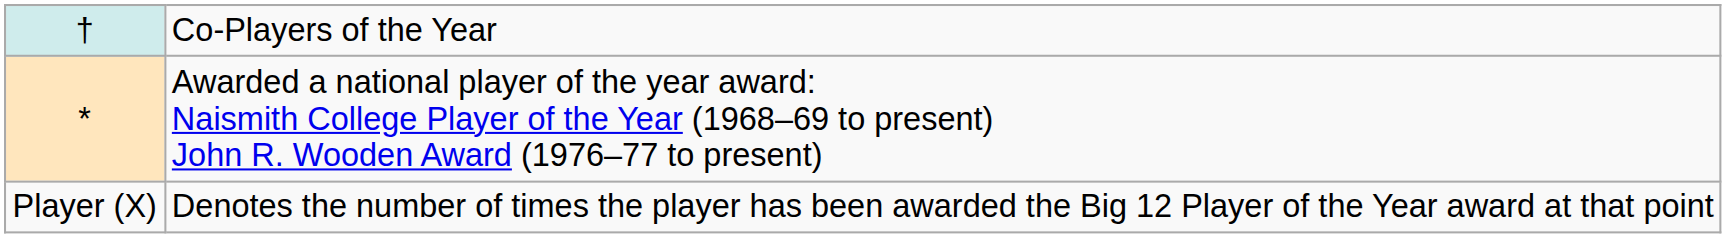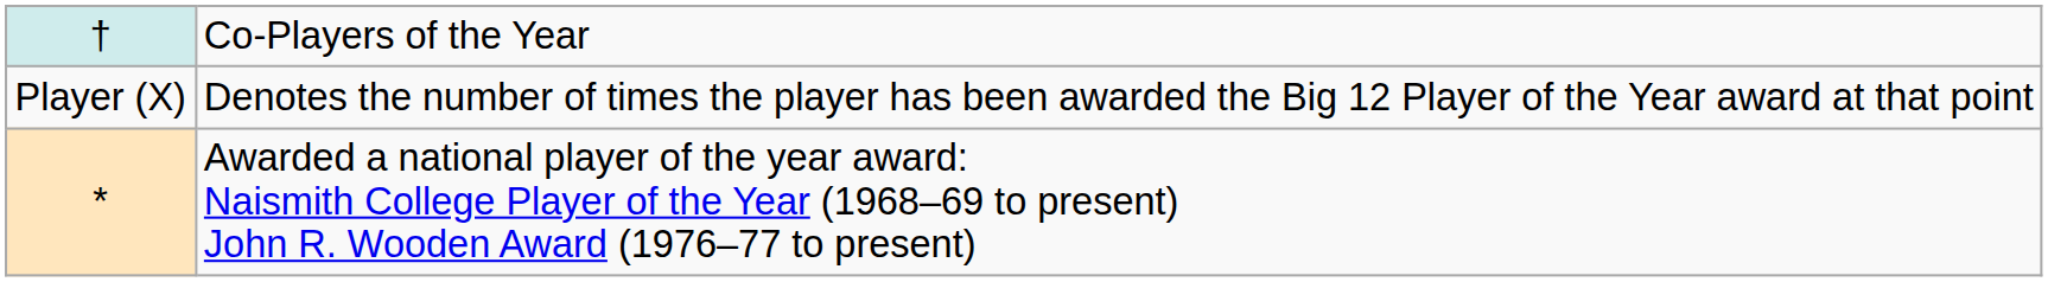rows swapped: * <-> Player (X)
